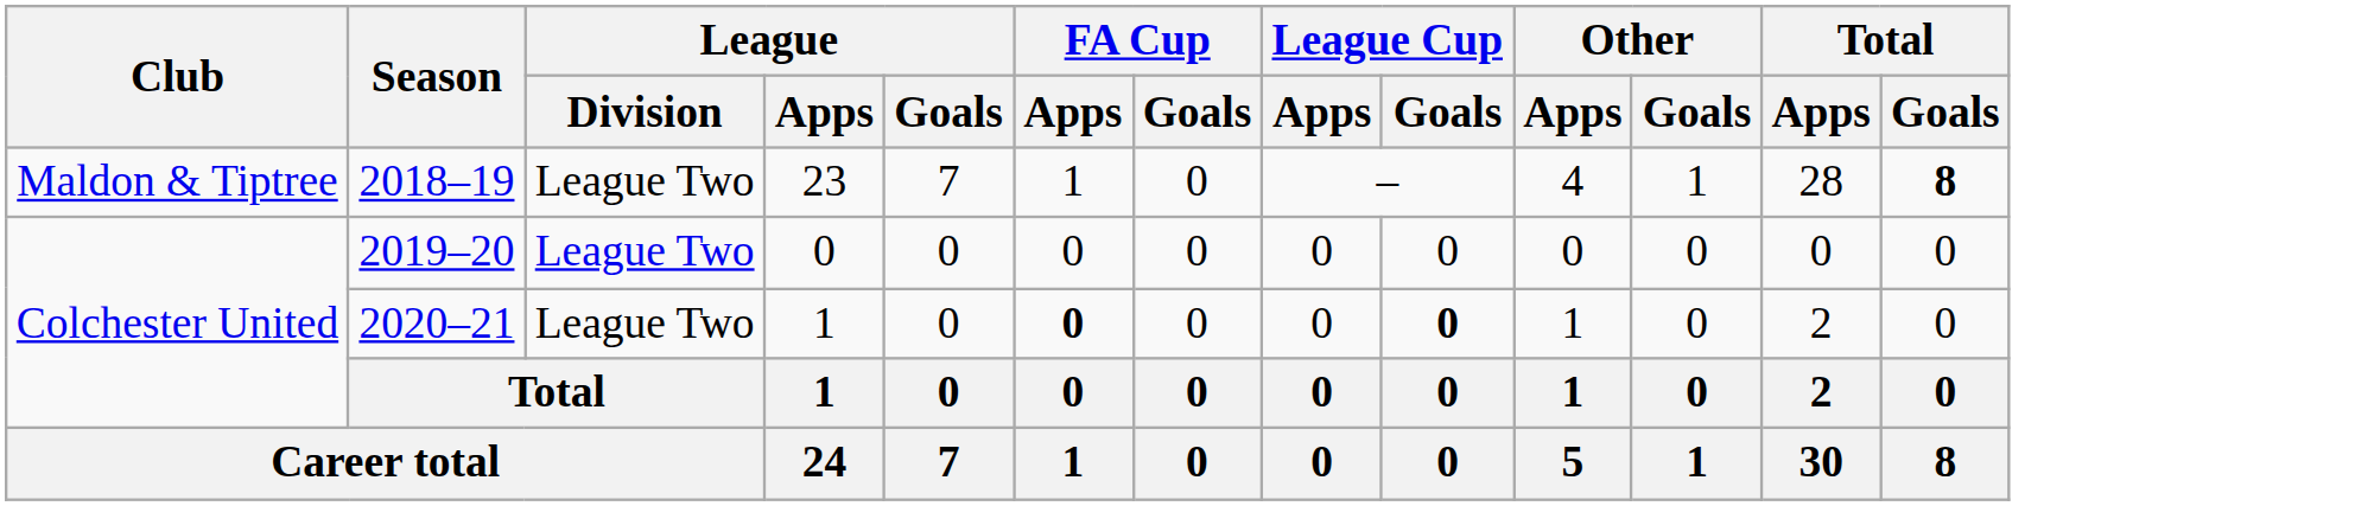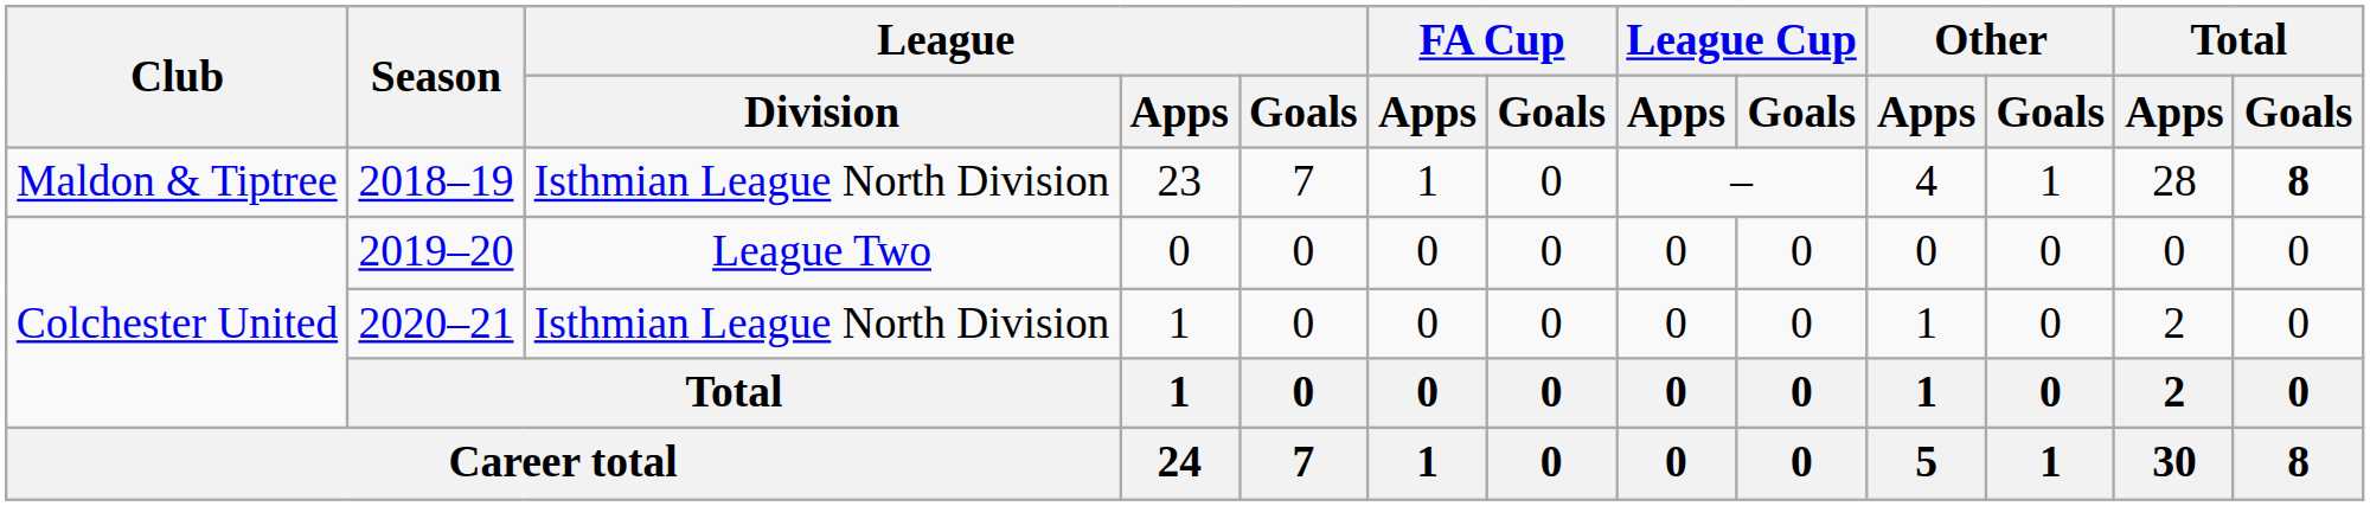2018–19 | League / Division: League Two -> Isthmian League North Division
2020–21 | League / Division: League Two -> Isthmian League North Division
2020–21 | FA Cup / Apps: bold -> normal
2020–21 | League Cup / Goals: bold -> normal
